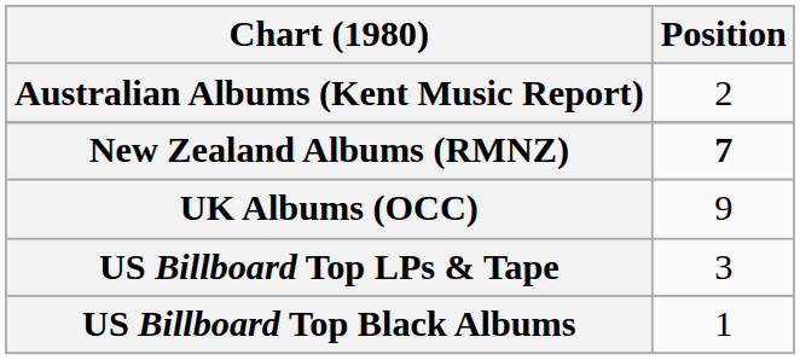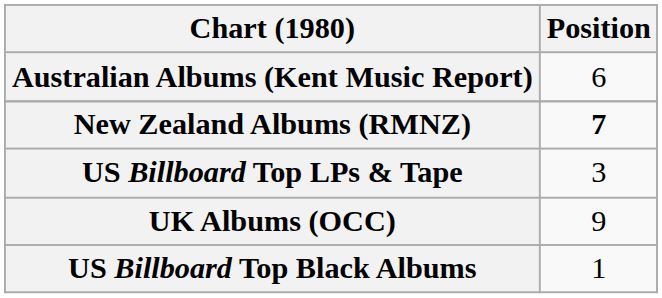Australian Albums (Kent Music Report) | Position: 2 -> 6
rows swapped: UK Albums (OCC) <-> US Billboard Top LPs & Tape
